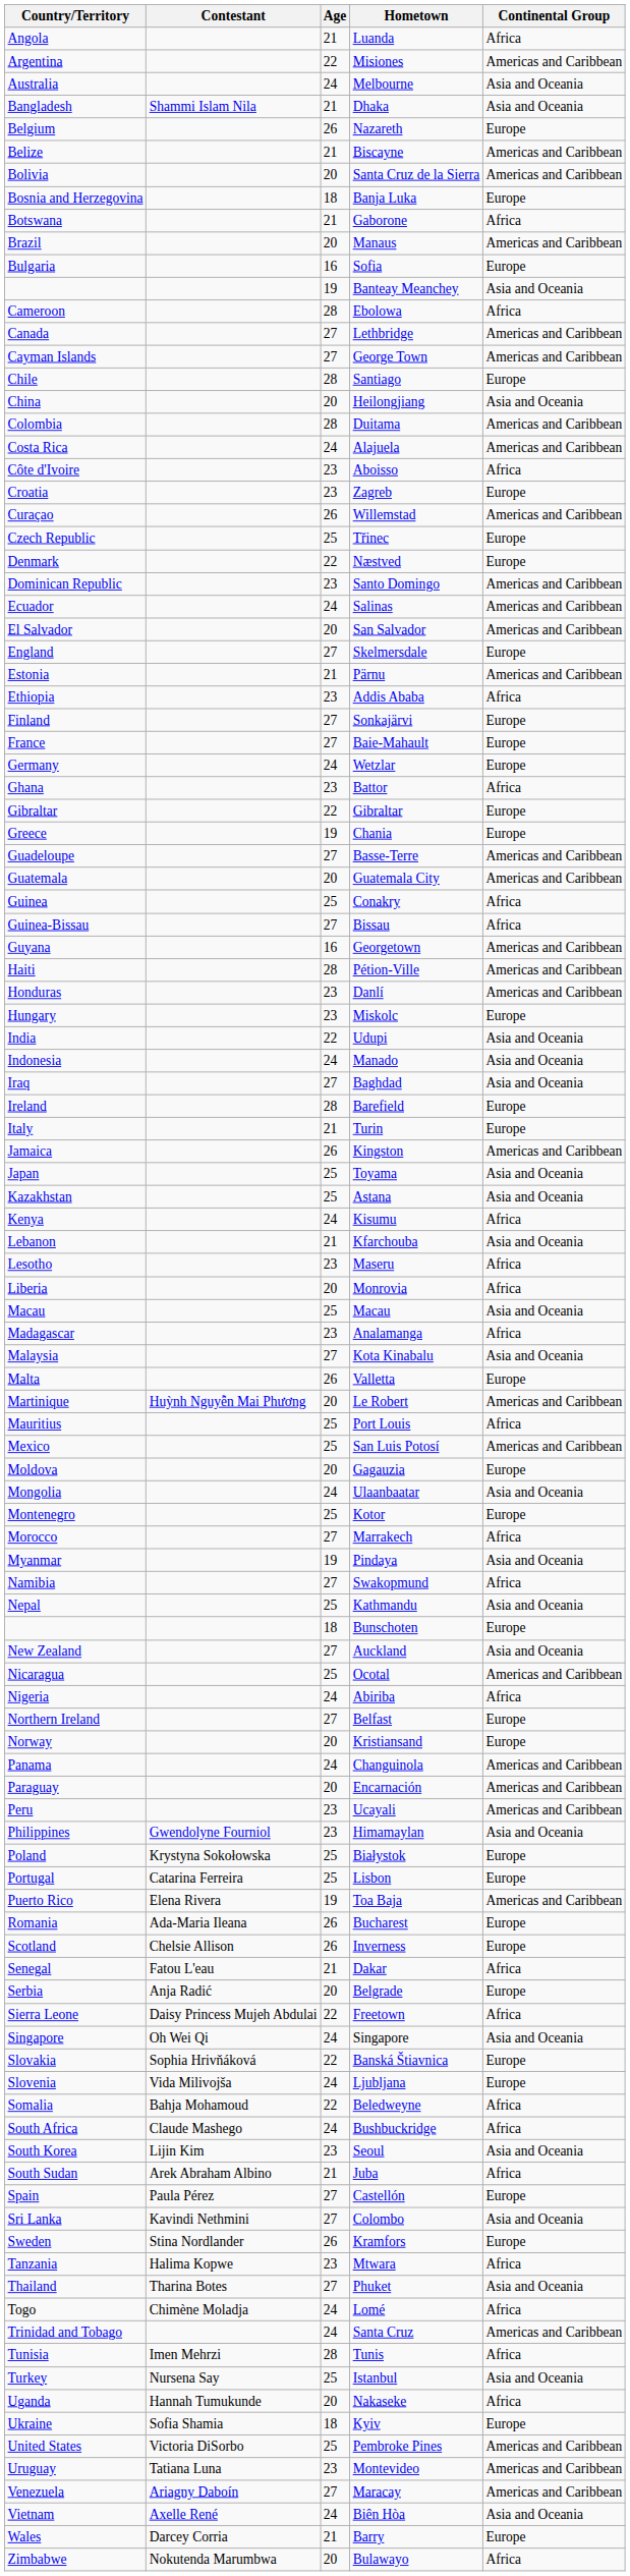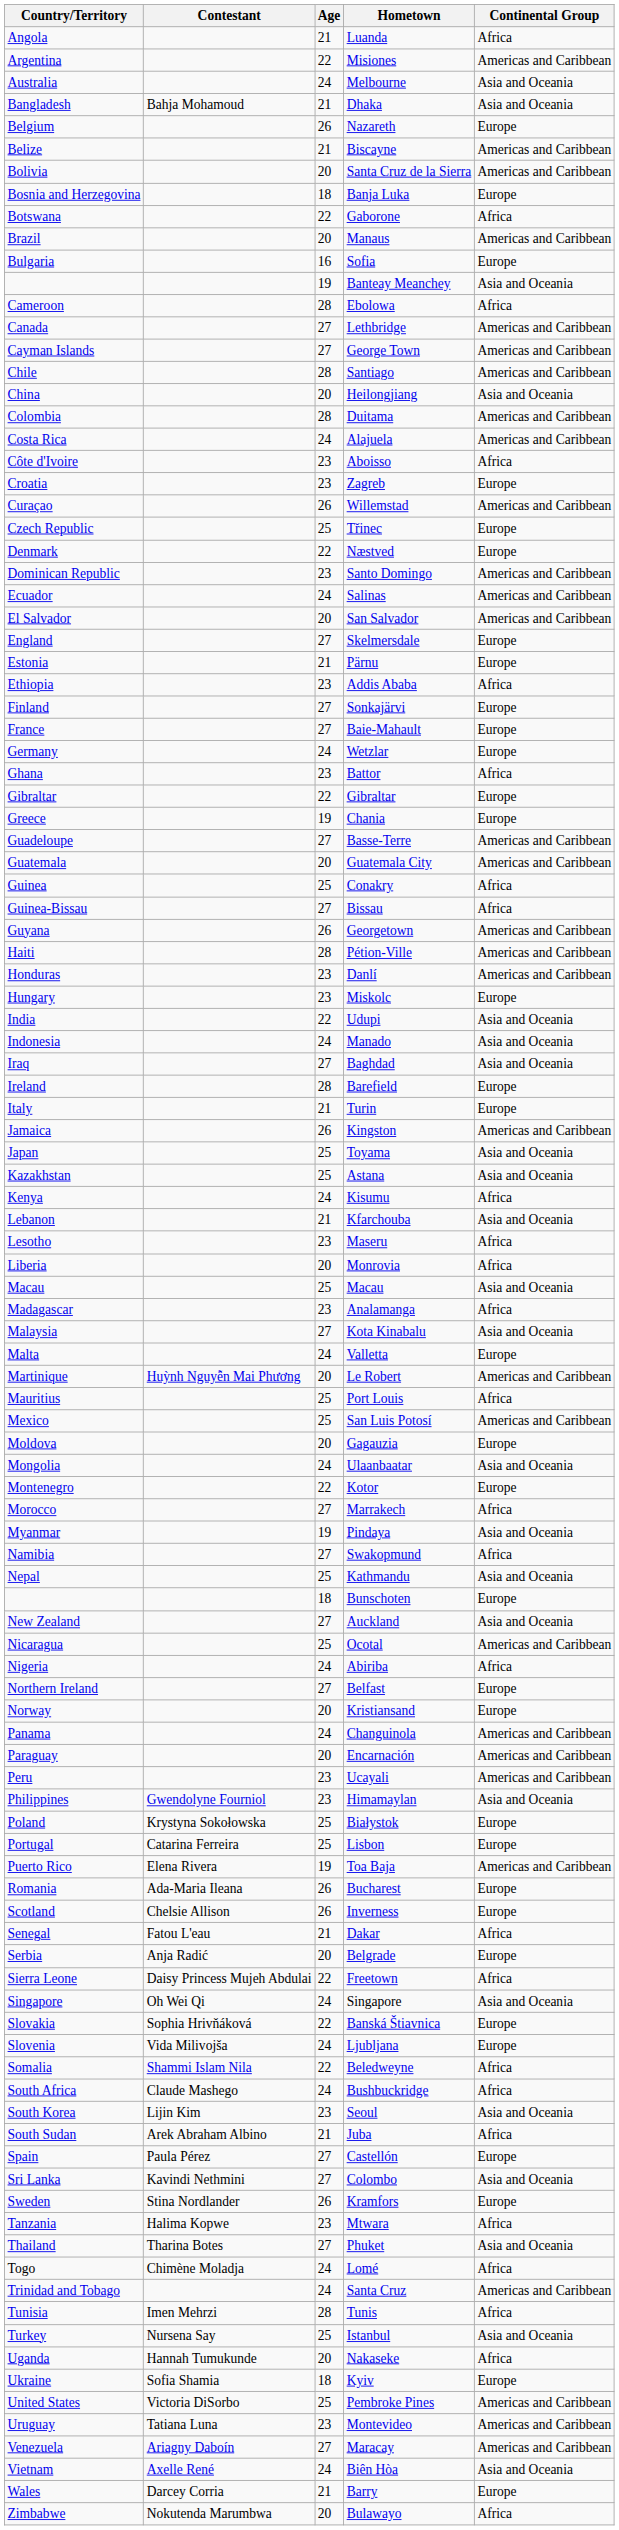Dhaka | Contestant: Shammi Islam Nila -> Bahja Mohamoud
Gaborone | Age: 21 -> 22
Santiago | Continental Group: Europe -> Americas and Caribbean
Pärnu | Continental Group: Americas and Caribbean -> Europe
Georgetown | Age: 16 -> 26
Valletta | Age: 26 -> 24
Kotor | Age: 25 -> 22
Beledweyne | Contestant: Bahja Mohamoud -> Shammi Islam Nila
